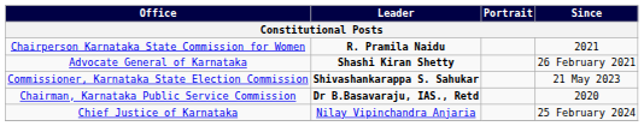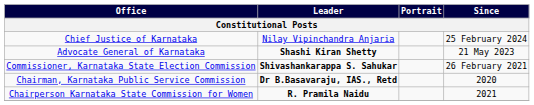rows swapped: Chief Justice of Karnataka <-> Chairperson Karnataka State Commission for Women
Advocate General of Karnataka | Since: 26 February 2021 -> 21 May 2023
Commissioner, Karnataka State Election Commission | Since: 21 May 2023 -> 26 February 2021
